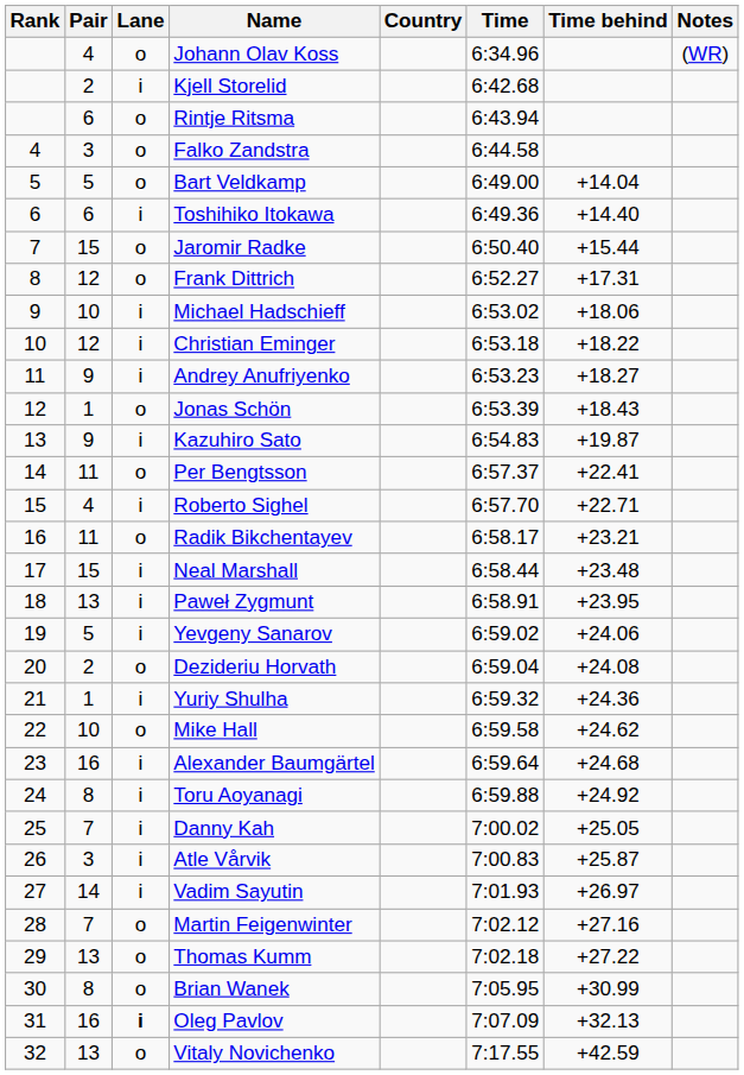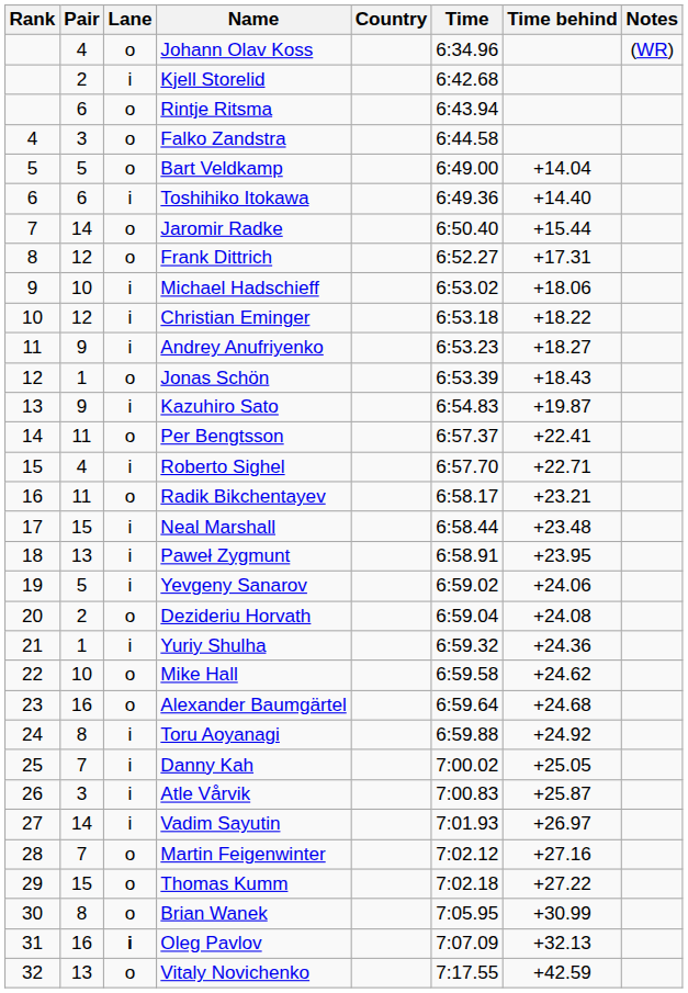Jaromir Radke | Pair: 15 -> 14
Alexander Baumgärtel | Lane: i -> o
Thomas Kumm | Pair: 13 -> 15
